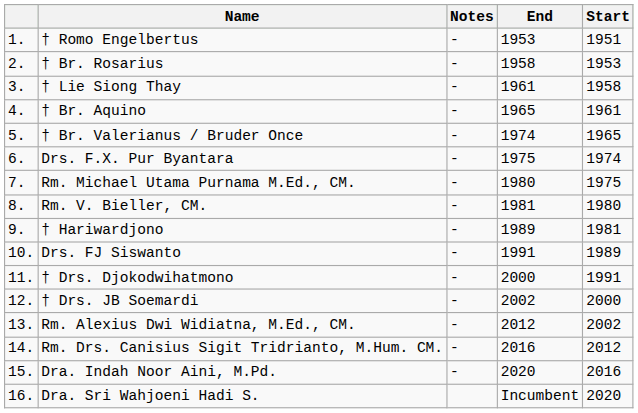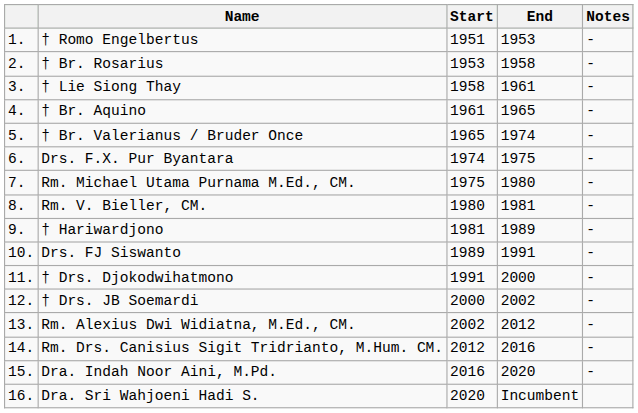columns swapped: Start <-> Notes
